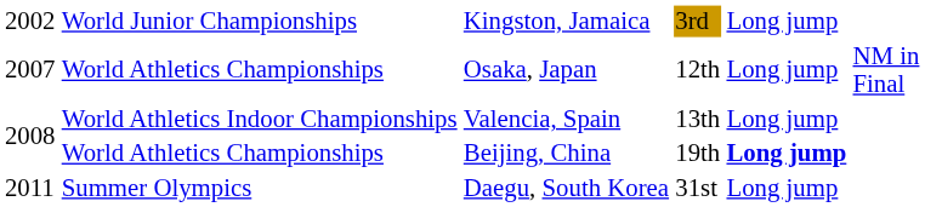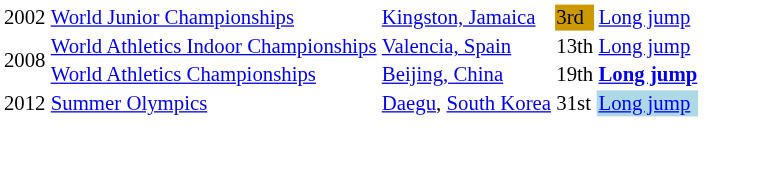- row: 2007 | World Athletics Championships | Osaka, Japan | 12th | Long jump | NM in Final
Daegu, South Korea | column 1: 2011 -> 2012
Daegu, South Korea | column 5: no background -> lightblue background
